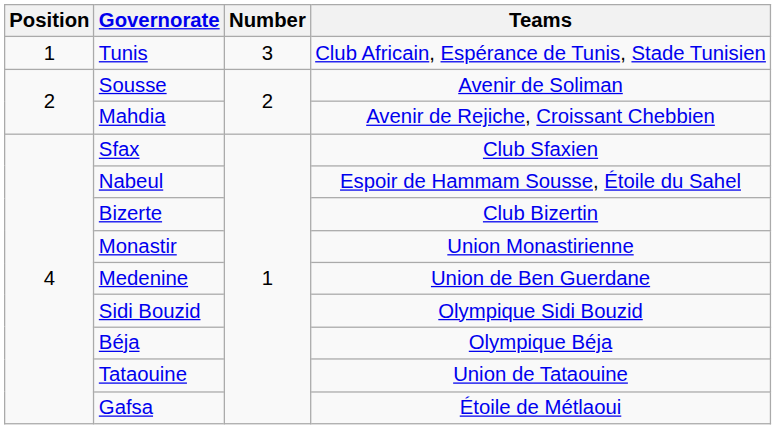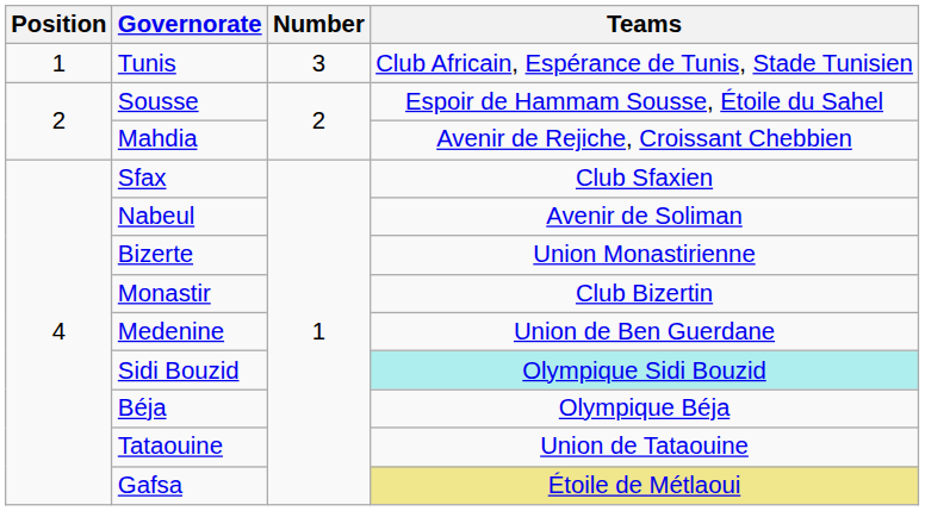Sousse | Teams: Avenir de Soliman -> Espoir de Hammam Sousse, Étoile du Sahel
Nabeul | Teams: Espoir de Hammam Sousse, Étoile du Sahel -> Avenir de Soliman
Bizerte | Teams: Club Bizertin -> Union Monastirienne
Monastir | Teams: Union Monastirienne -> Club Bizertin
Sidi Bouzid | Teams: no background -> paleturquoise background
Gafsa | Teams: no background -> khaki background
